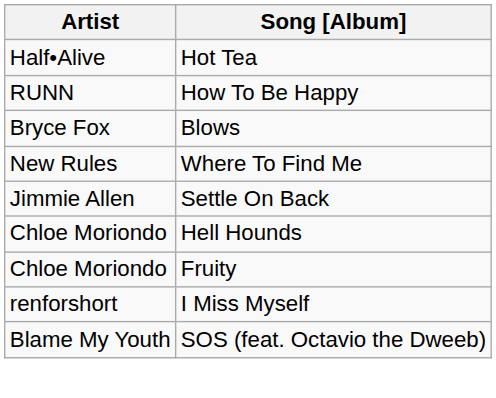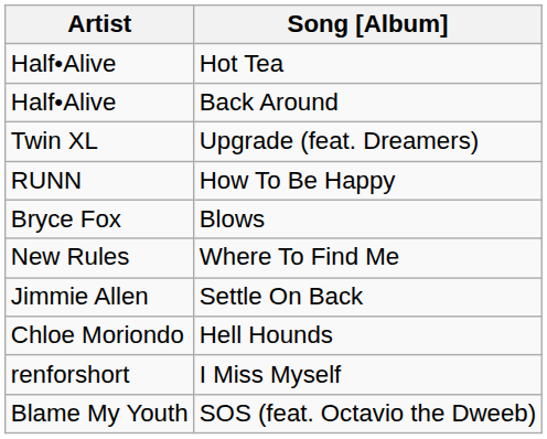+ row: Half•Alive | Back Around
+ row: Twin XL | Upgrade (feat. Dreamers)
- row: Chloe Moriondo | Fruity
